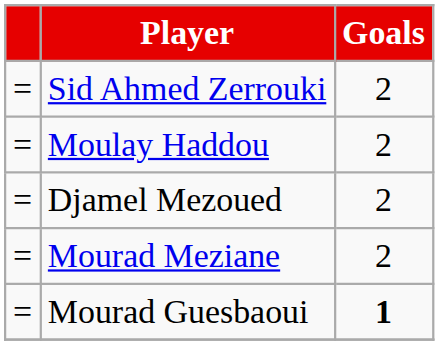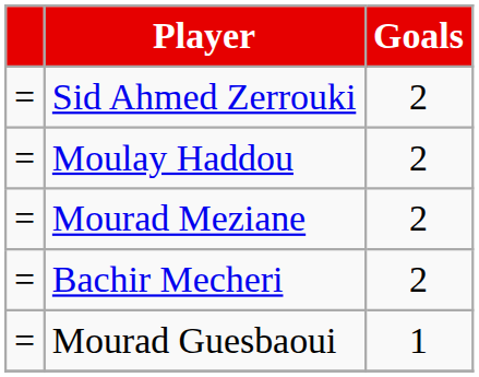- row: = | Djamel Mezoued | 2
+ row: = | Bachir Mecheri | 2
Mourad Guesbaoui | Goals: bold -> normal
